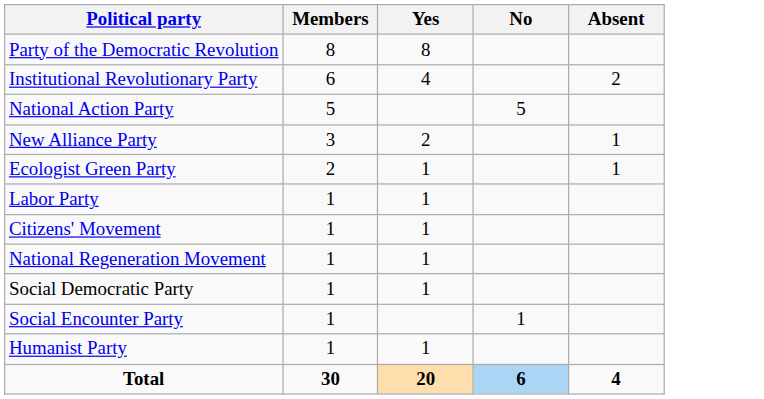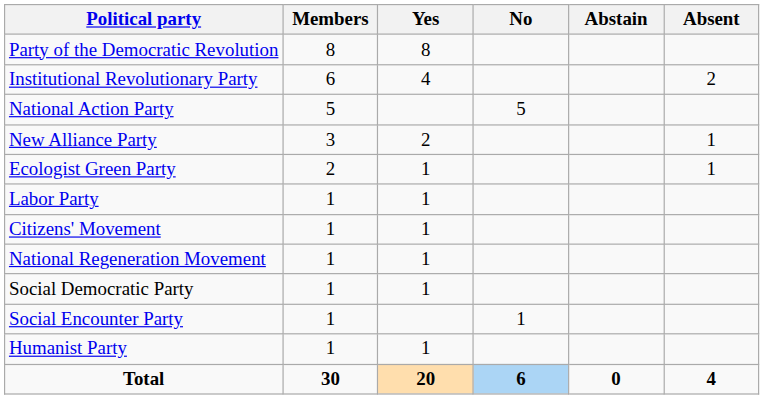+ column: Abstain | 0
